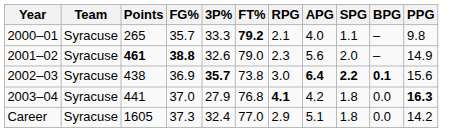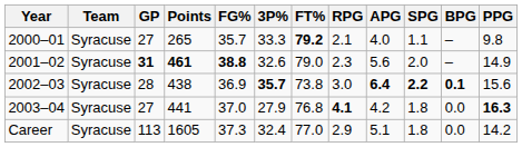+ column: GP | 27 | 31 | 28 | 27 | 113
